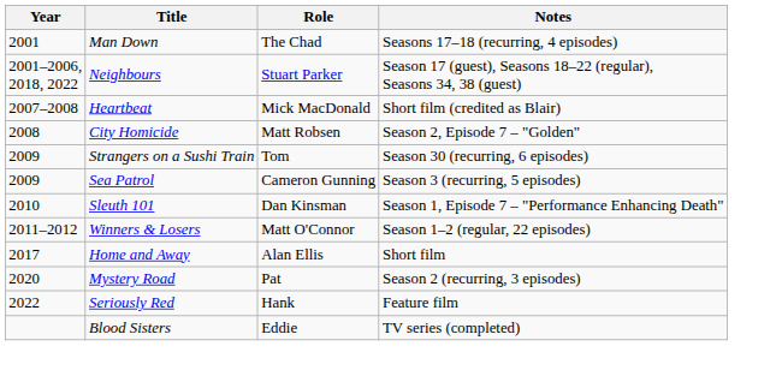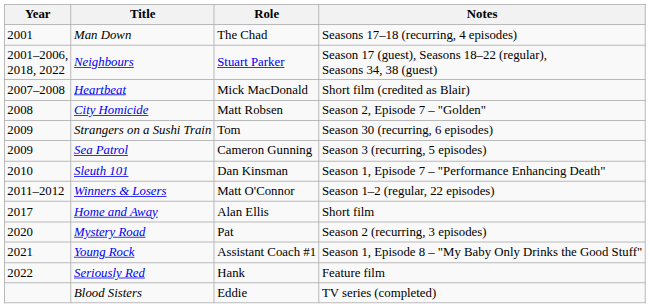+ row: 2021 | Young Rock | Assistant Coach #1 | Season 1, Episode 8 – "My Baby Only Drinks the Good Stuff"
